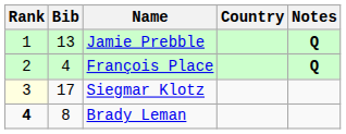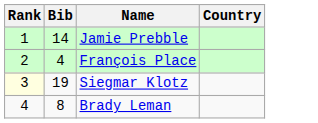- column: Notes | Q | Q
Jamie Prebble | Bib: 13 -> 14
Siegmar Klotz | Bib: 17 -> 19
Brady Leman | Rank: bold -> normal
